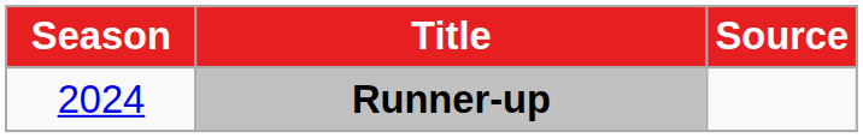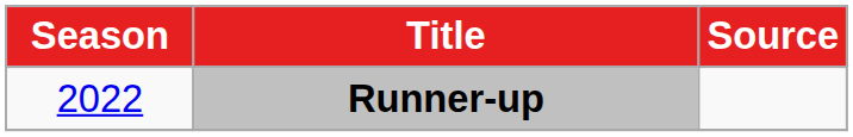Runner-up | Season: 2024 -> 2022
